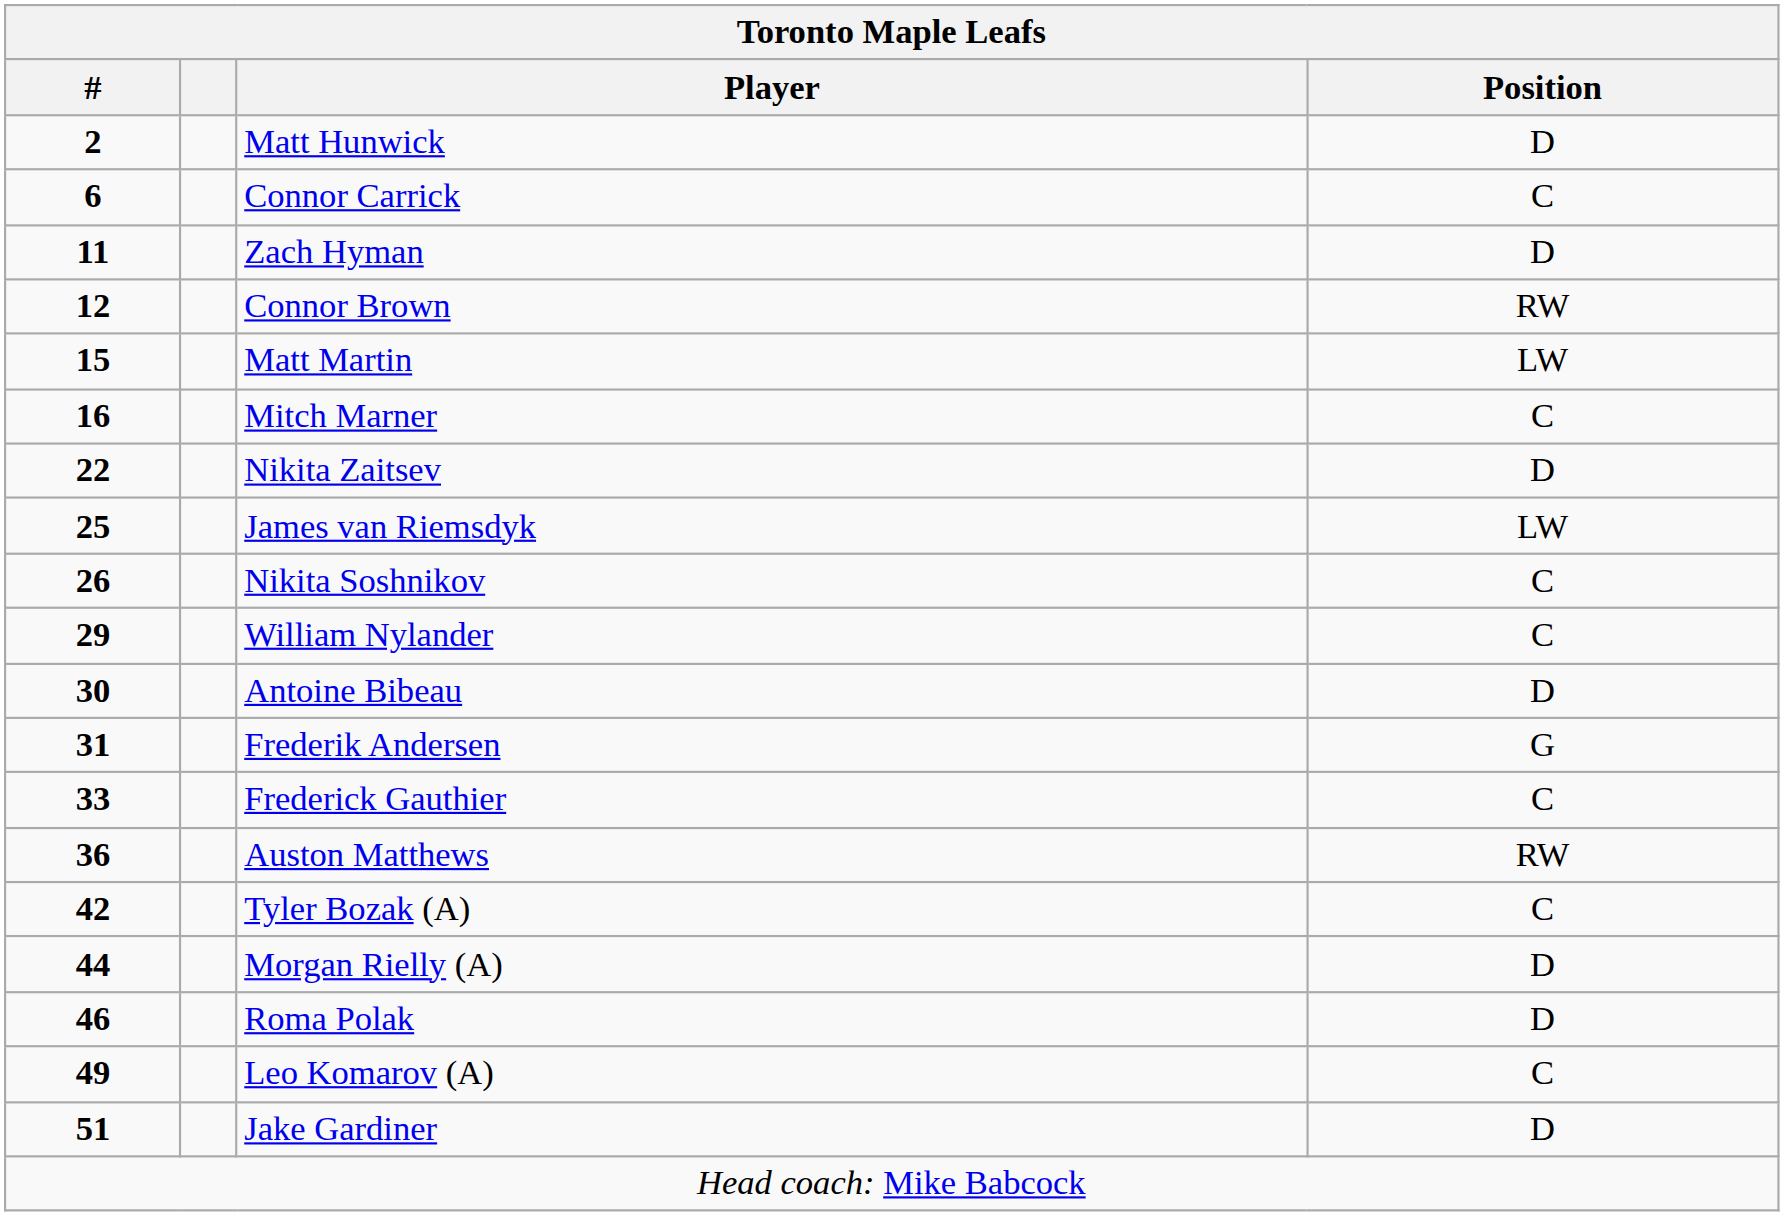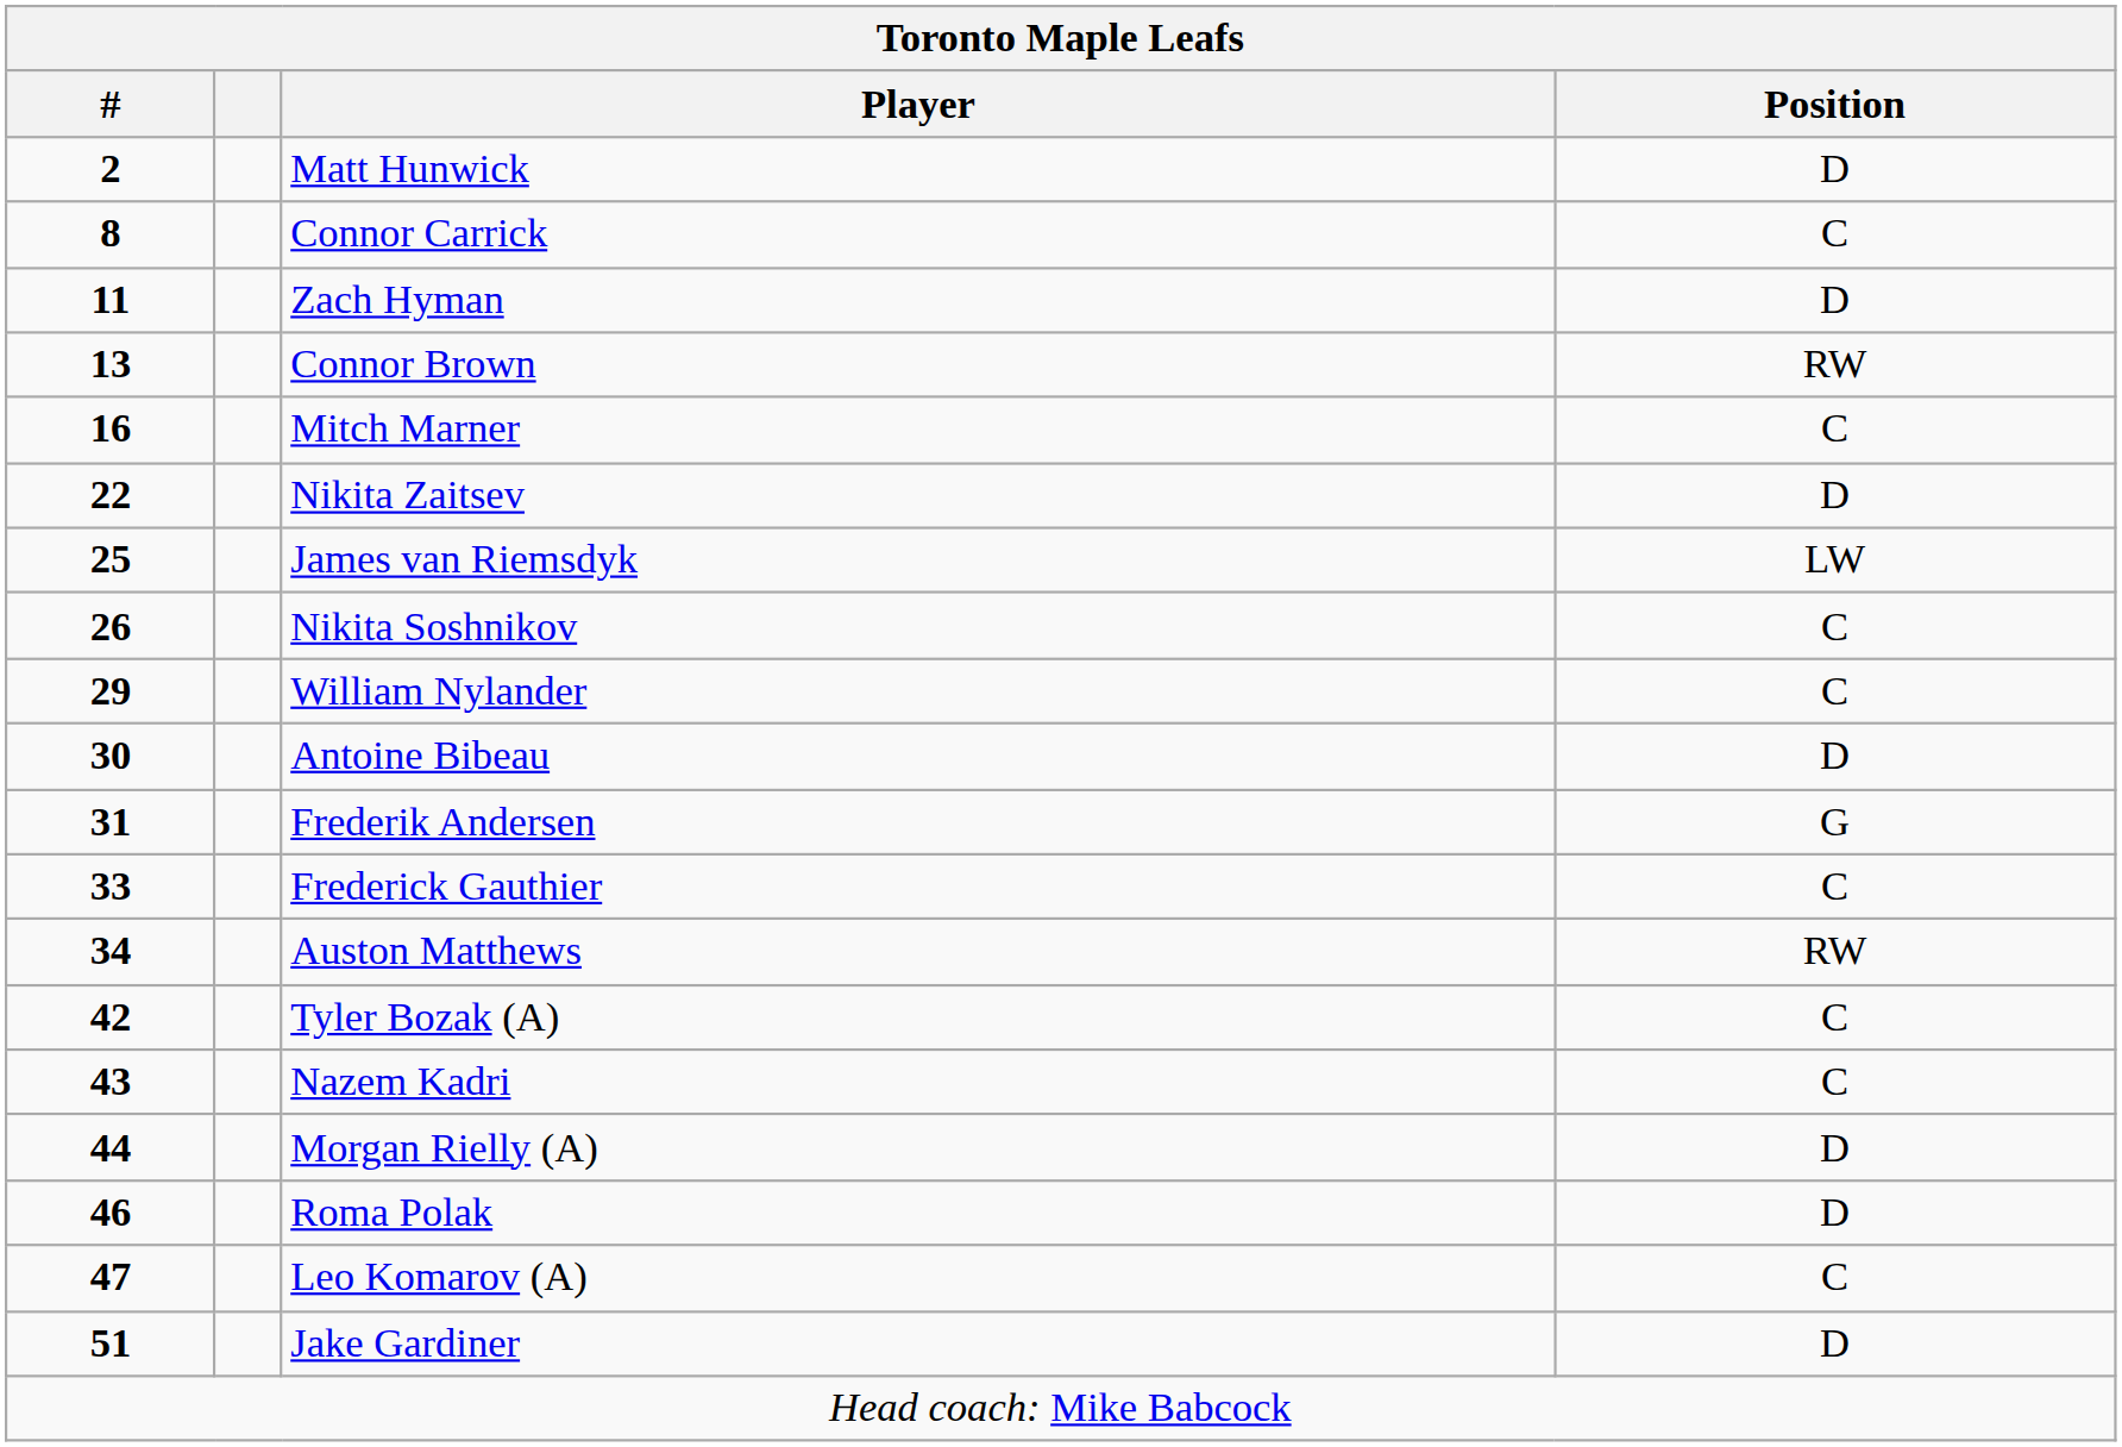Connor Carrick | #: 6 -> 8
Connor Brown | #: 12 -> 13
- row: 15 | Matt Martin | LW
Auston Matthews | #: 36 -> 34
+ row: 43 | Nazem Kadri | C
Leo Komarov (A) | #: 49 -> 47
